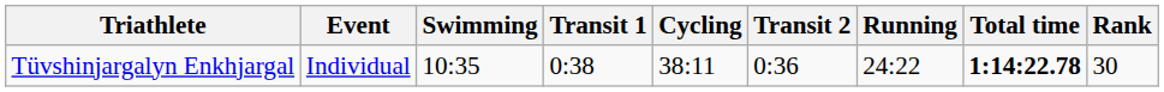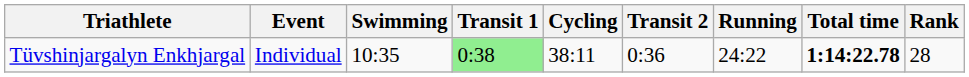Tüvshinjargalyn Enkhjargal | Transit 1: no background -> lightgreen background
Tüvshinjargalyn Enkhjargal | Rank: 30 -> 28
